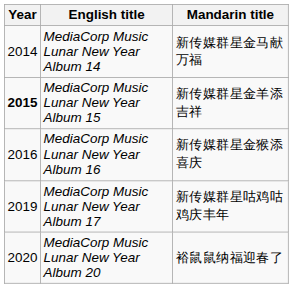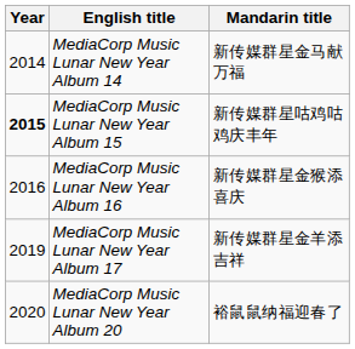MediaCorp Music Lunar New Year Album 15 | Mandarin title: 新传媒群星金羊添吉祥 -> 新传媒群星咕鸡咕鸡庆丰年
MediaCorp Music Lunar New Year Album 17 | Mandarin title: 新传媒群星咕鸡咕鸡庆丰年 -> 新传媒群星金羊添吉祥
